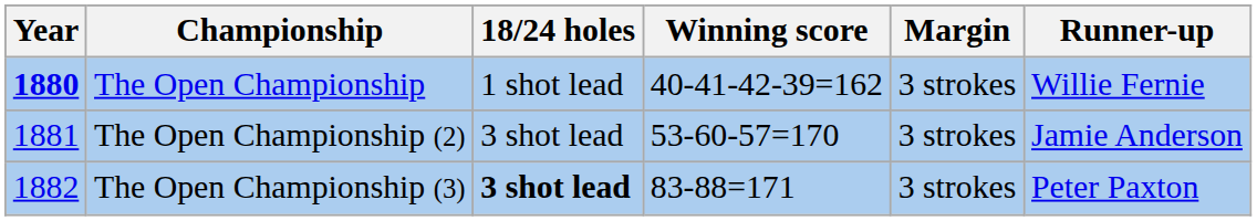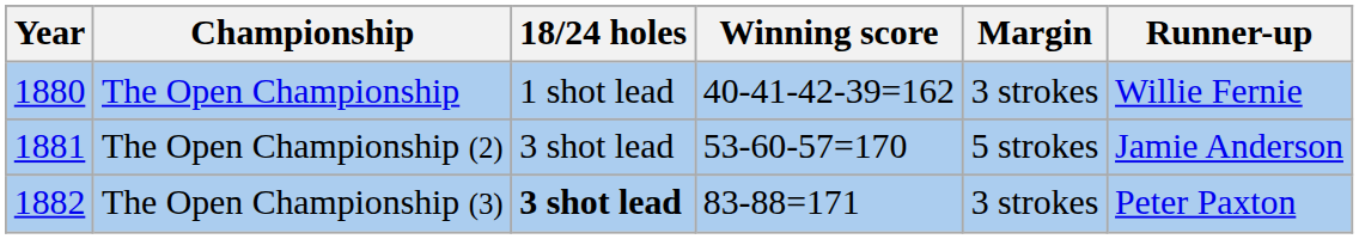The Open Championship | Year: bold -> normal
The Open Championship (2) | Margin: 3 strokes -> 5 strokes
